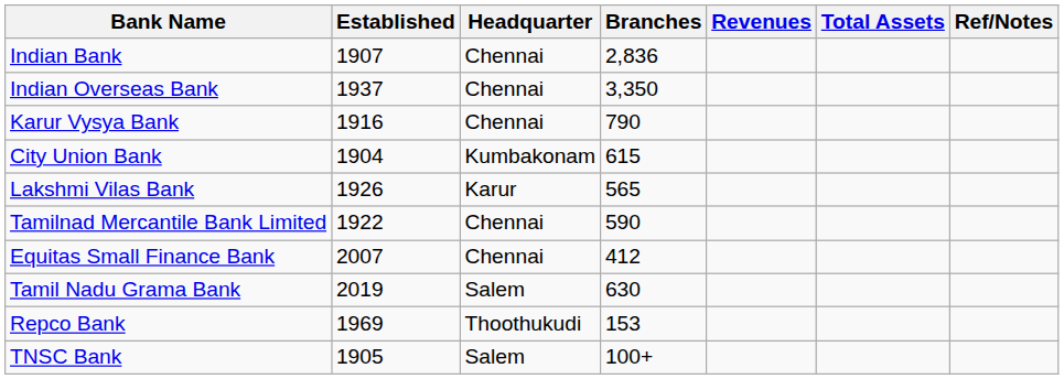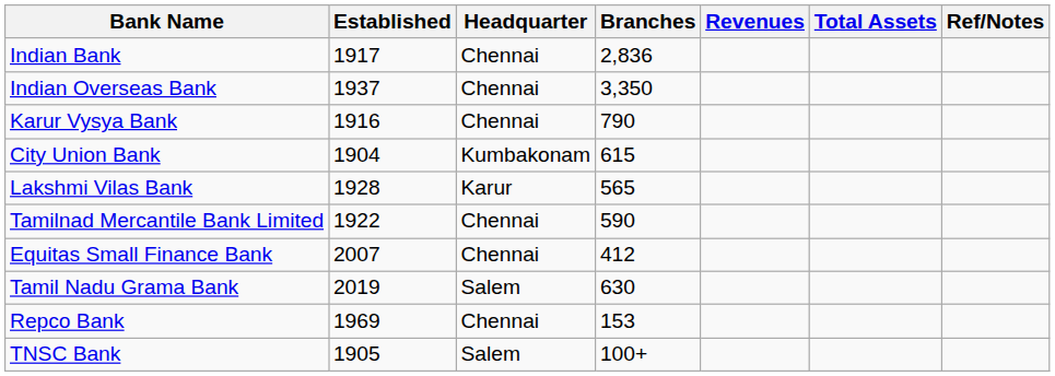Indian Bank | Established: 1907 -> 1917
Lakshmi Vilas Bank | Established: 1926 -> 1928
Repco Bank | Headquarter: Thoothukudi -> Chennai
